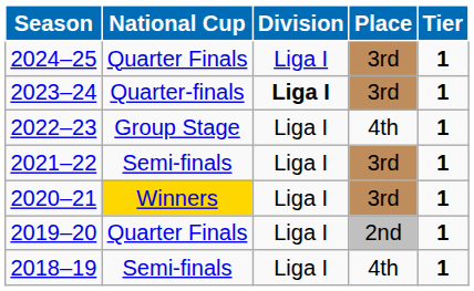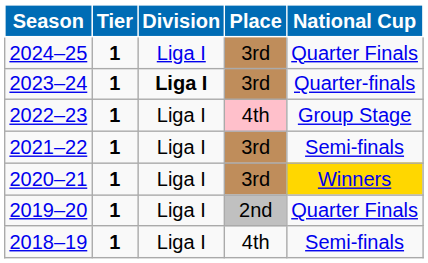columns swapped: Tier <-> National Cup
2022–23 | Place: no background -> pink background
